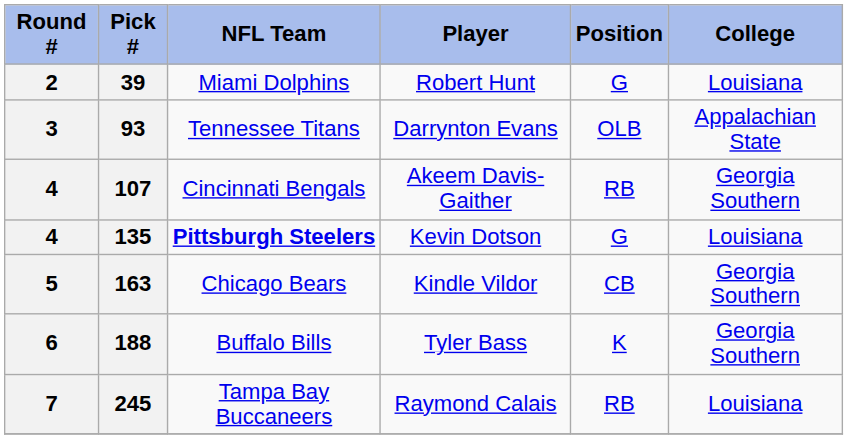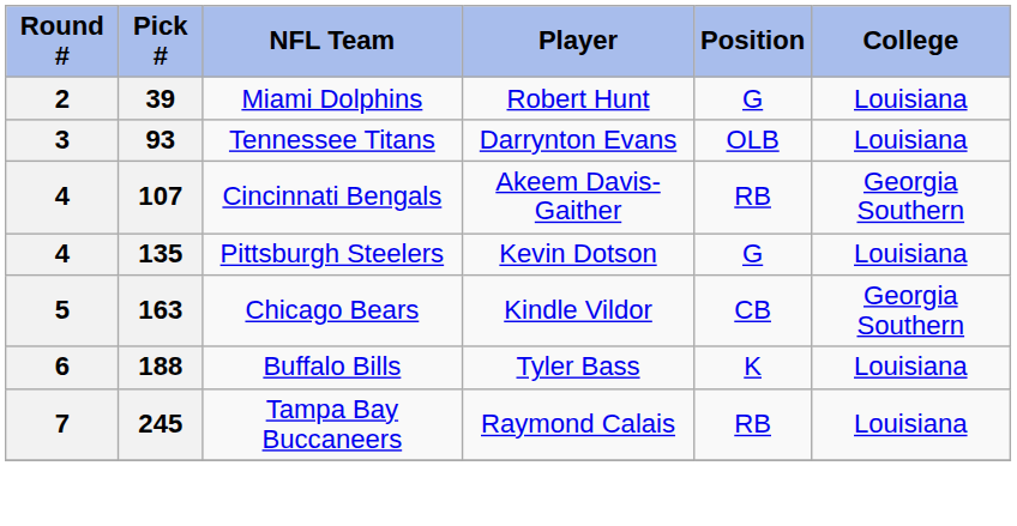93 | College: Appalachian State -> Louisiana
135 | NFL Team: bold -> normal
188 | College: Georgia Southern -> Louisiana
